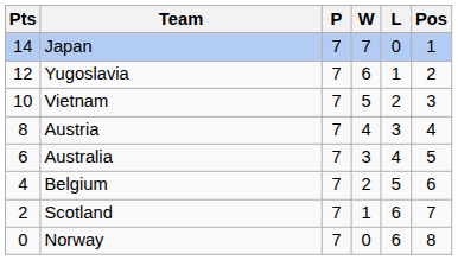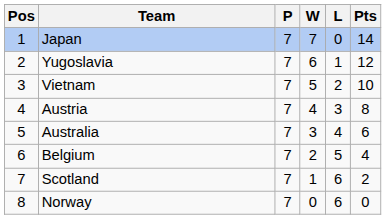columns swapped: Pos <-> Pts
